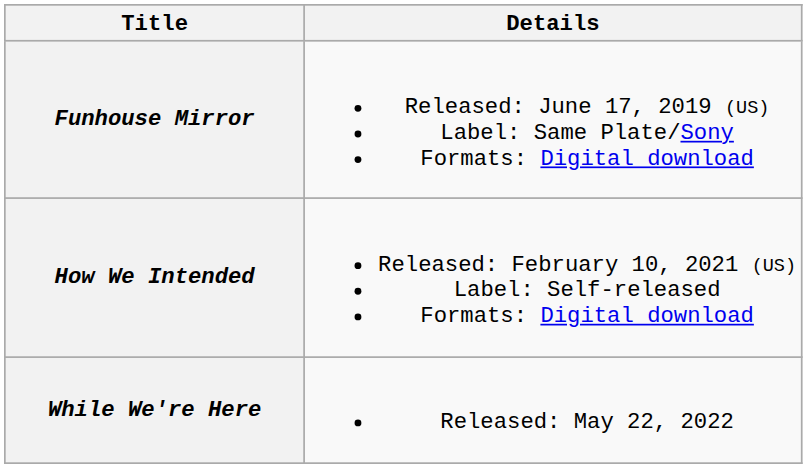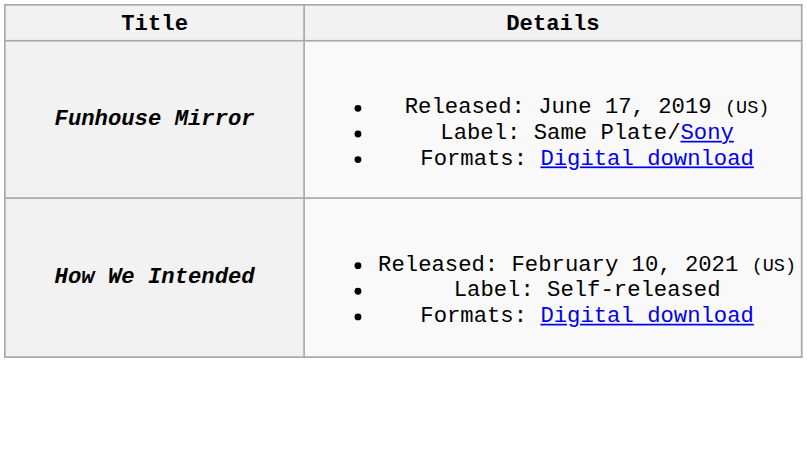- row: While We're Here | Released: May 22, 2022
